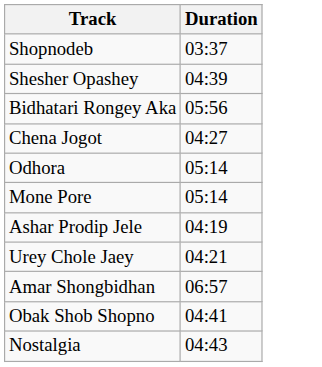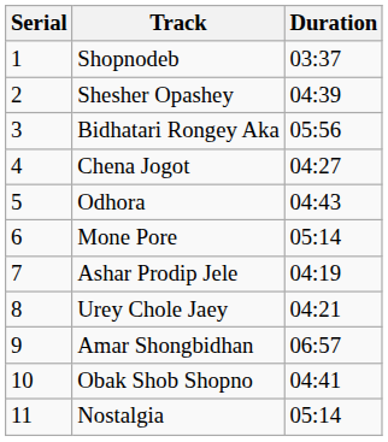+ column: Serial | 1 | 2 | 3 | 4 | 5 | 6 | 7 | 8 | 9 | 10 | 11
Odhora | Duration: 05:14 -> 04:43
Nostalgia | Duration: 04:43 -> 05:14
